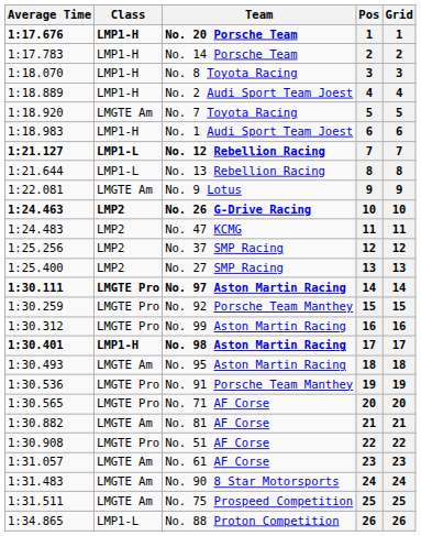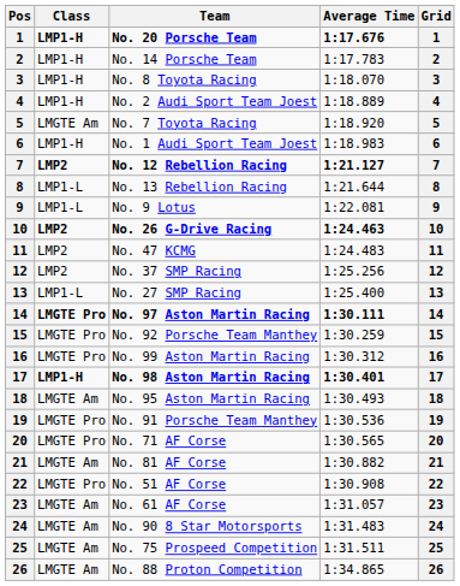columns swapped: Pos <-> Average Time
No. 12 Rebellion Racing | Class: LMP1-L -> LMP2
No. 9 Lotus | Class: LMGTE Am -> LMP1-L
No. 27 SMP Racing | Class: LMP2 -> LMP1-L
No. 88 Proton Competition | Class: LMP1-L -> LMGTE Am
